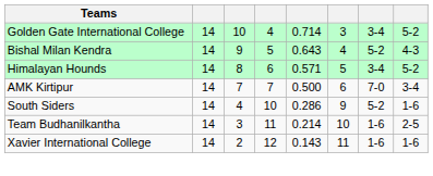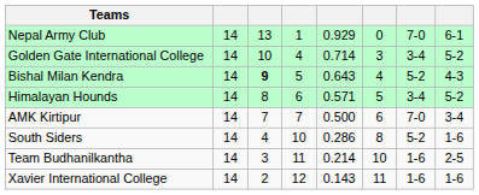+ row: Nepal Army Club | 14 | 13 | 1 | 0.929 | 0 | 7-0 | 6-1
Bishal Milan Kendra | column 3: normal -> bold
South Siders | column 6: 9 -> 8
